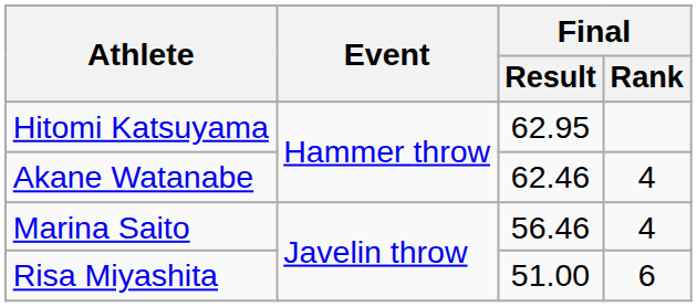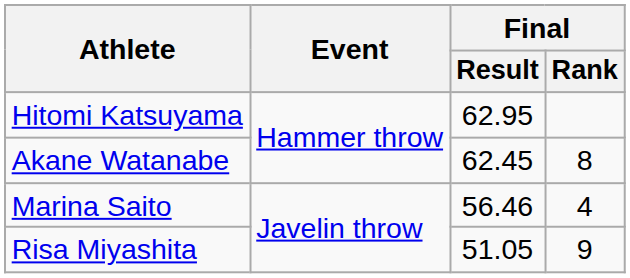Akane Watanabe | Final / Result: 62.46 -> 62.45
Akane Watanabe | Final / Rank: 4 -> 8
Risa Miyashita | Final / Result: 51.00 -> 51.05
Risa Miyashita | Final / Rank: 6 -> 9
